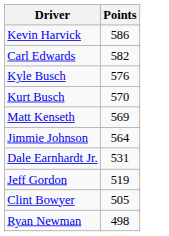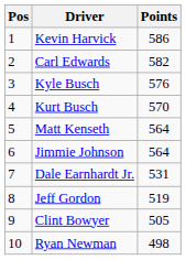+ column: Pos | 1 | 2 | 3 | 4 | 5 | 6 | 7 | 8 | 9 | 10
Matt Kenseth | Points: 569 -> 564
